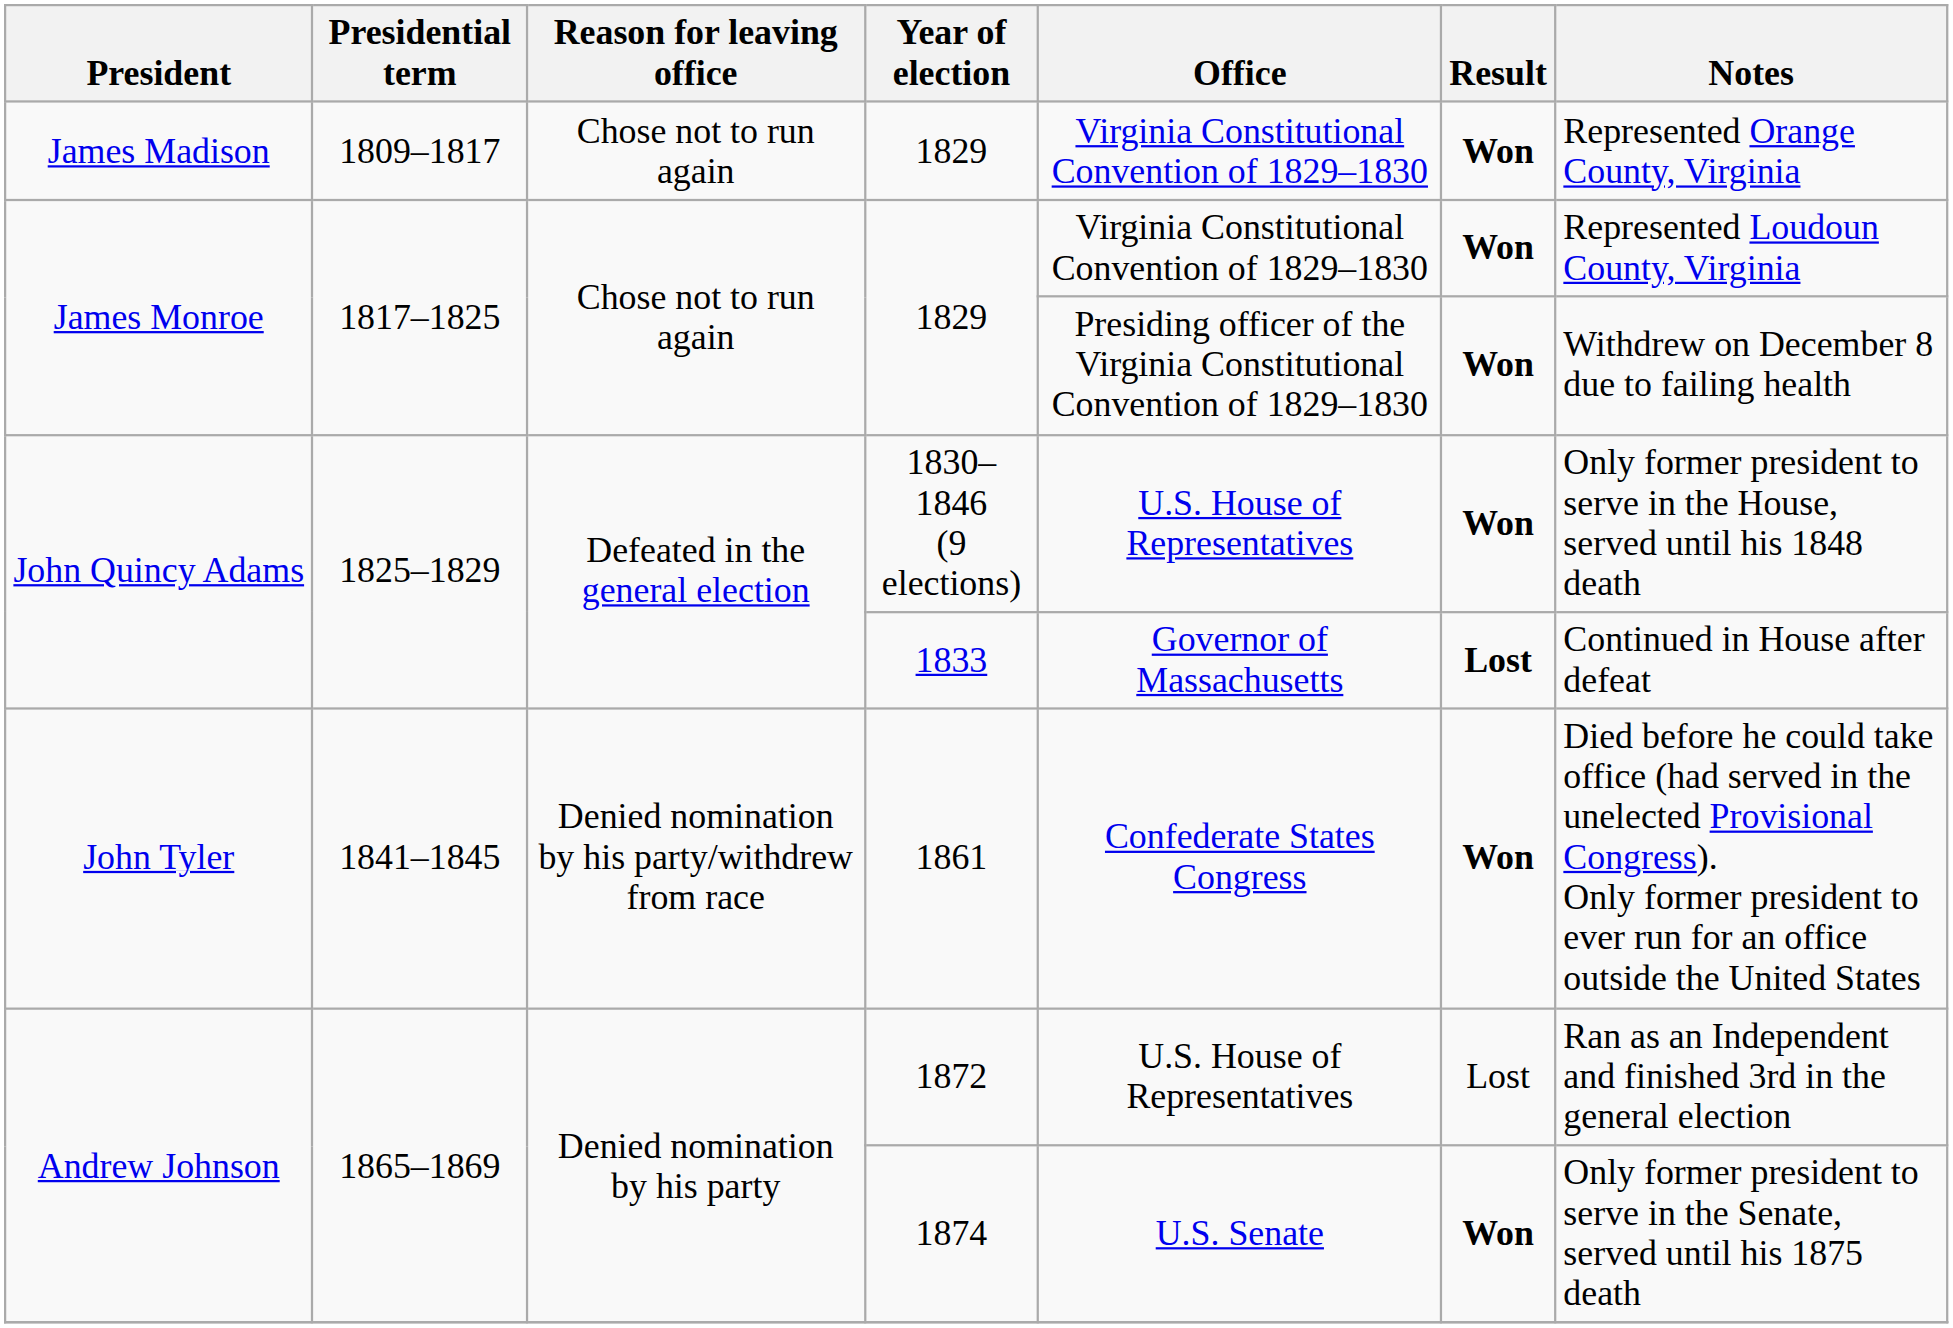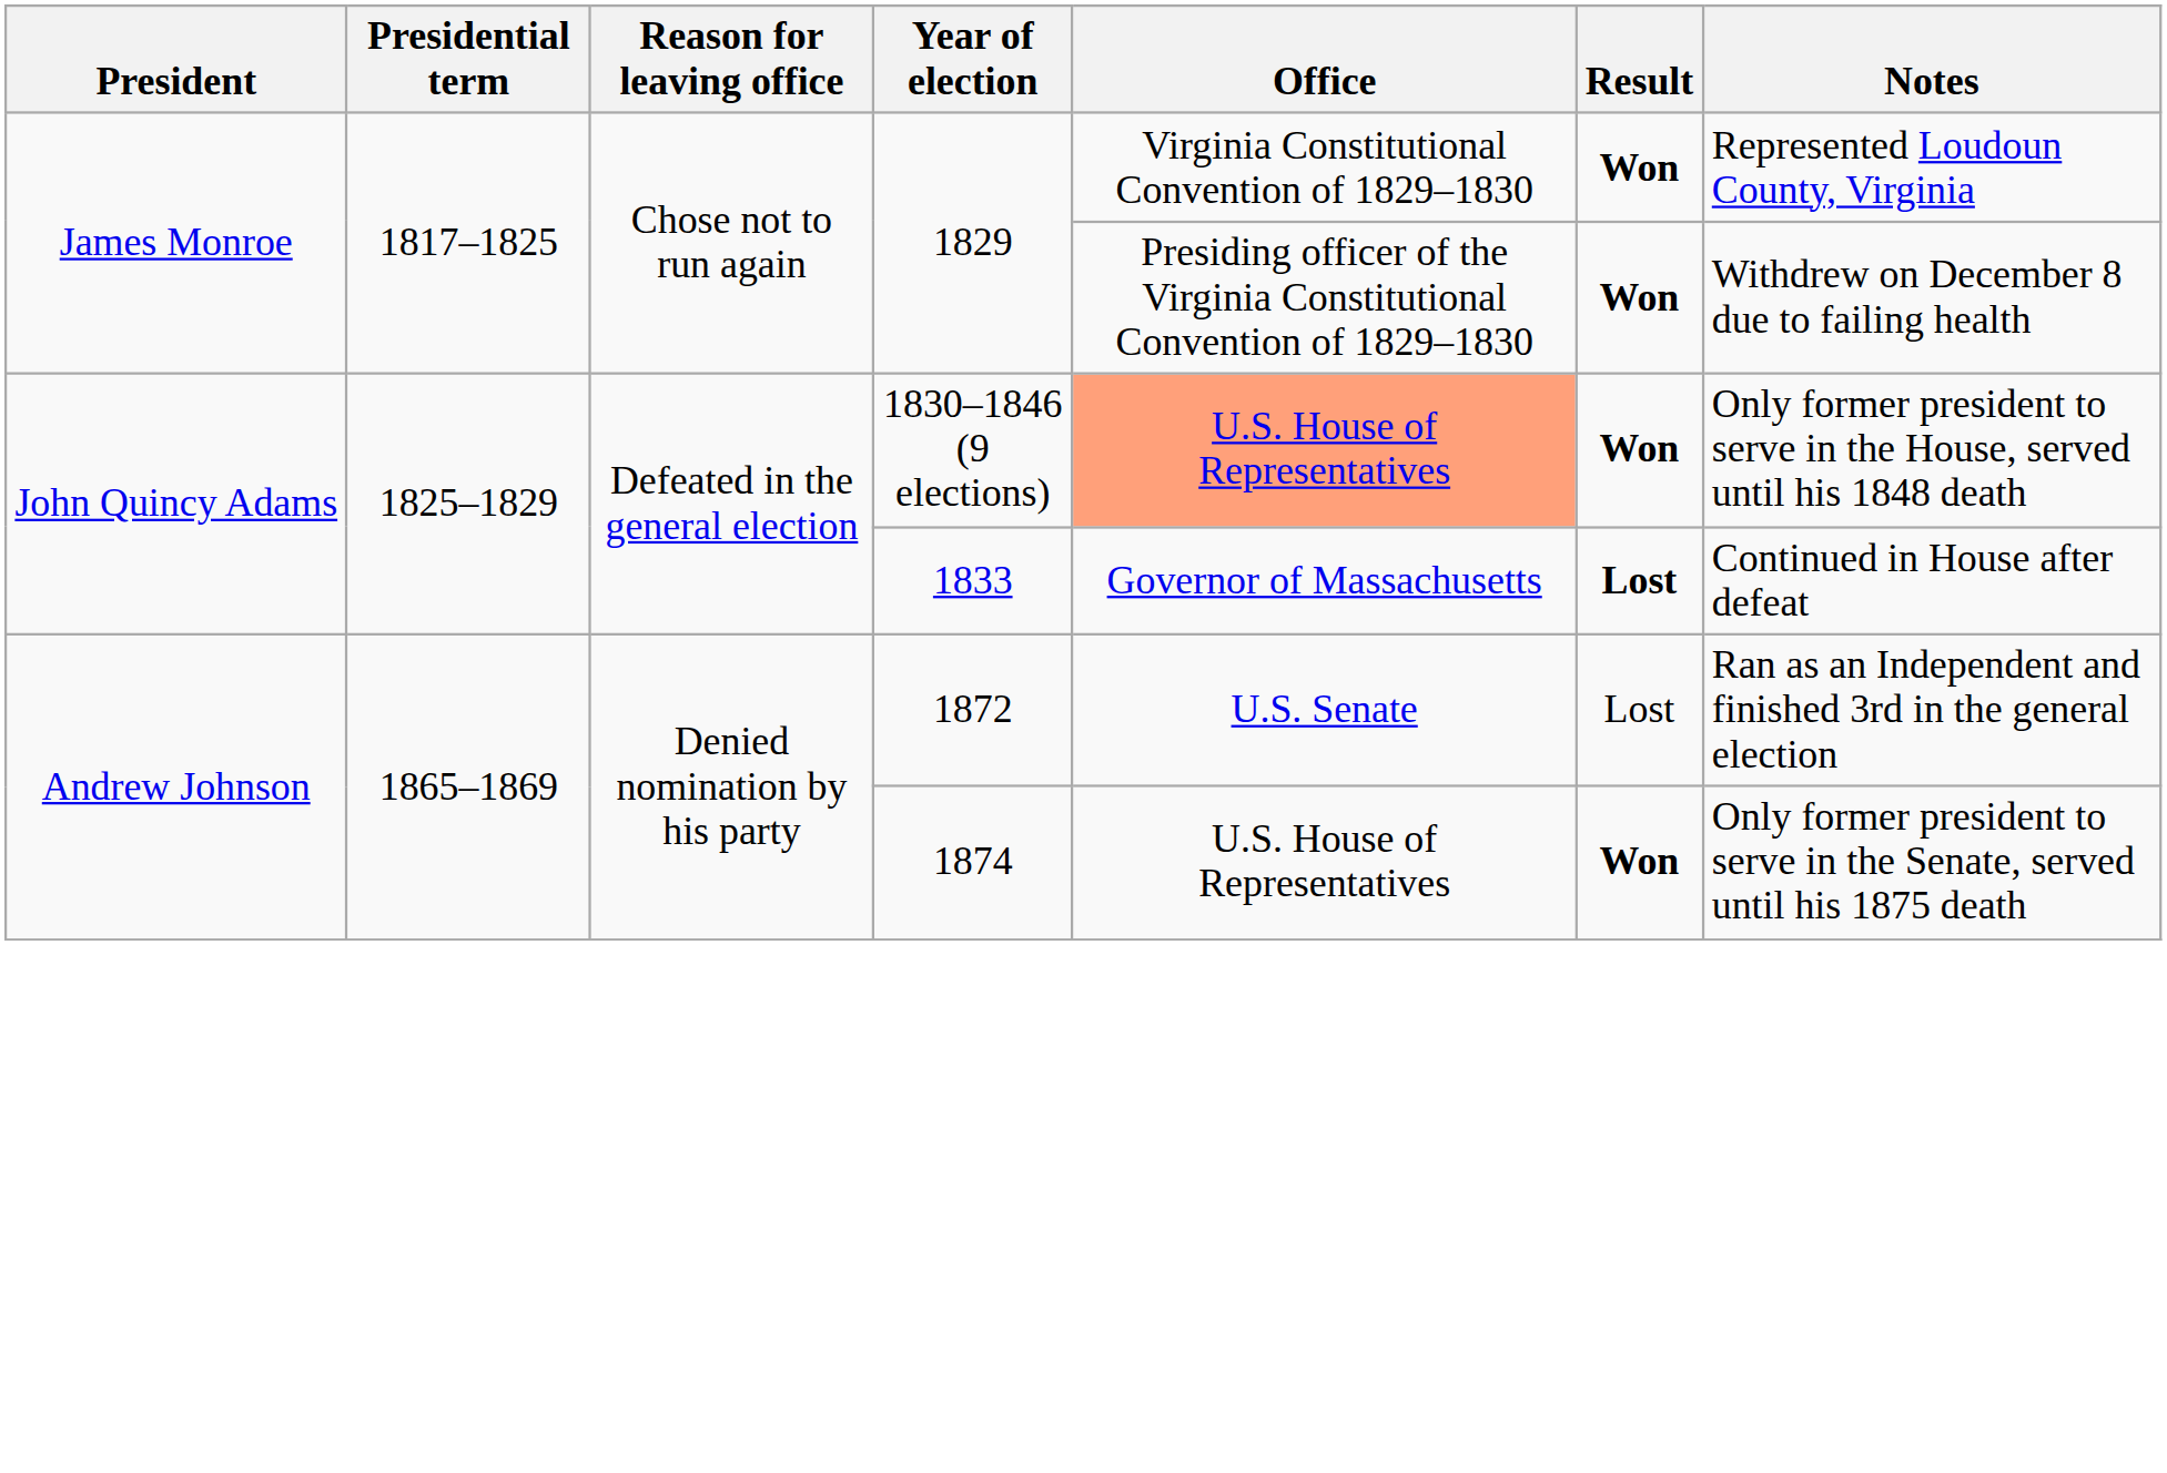- row: James Madison | 1809–1817 | Chose not to run again | 1829 | Virginia Constitutional Convention of 1829–1830 | Won | Represented Orange County, Virginia
1830–1846 (9 elections) | Office: no background -> lightsalmon background
- row: John Tyler | 1841–1845 | Denied nomination by his party/withdrew from race | 1861 | Confederate States Congress | Won | Died before he could take office (had served in the unelected Provisional Congress). Only former president to ever run for an office outside the United States
1872 | Office: U.S. House of Representatives -> U.S. Senate
1874 | Office: U.S. Senate -> U.S. House of Representatives
